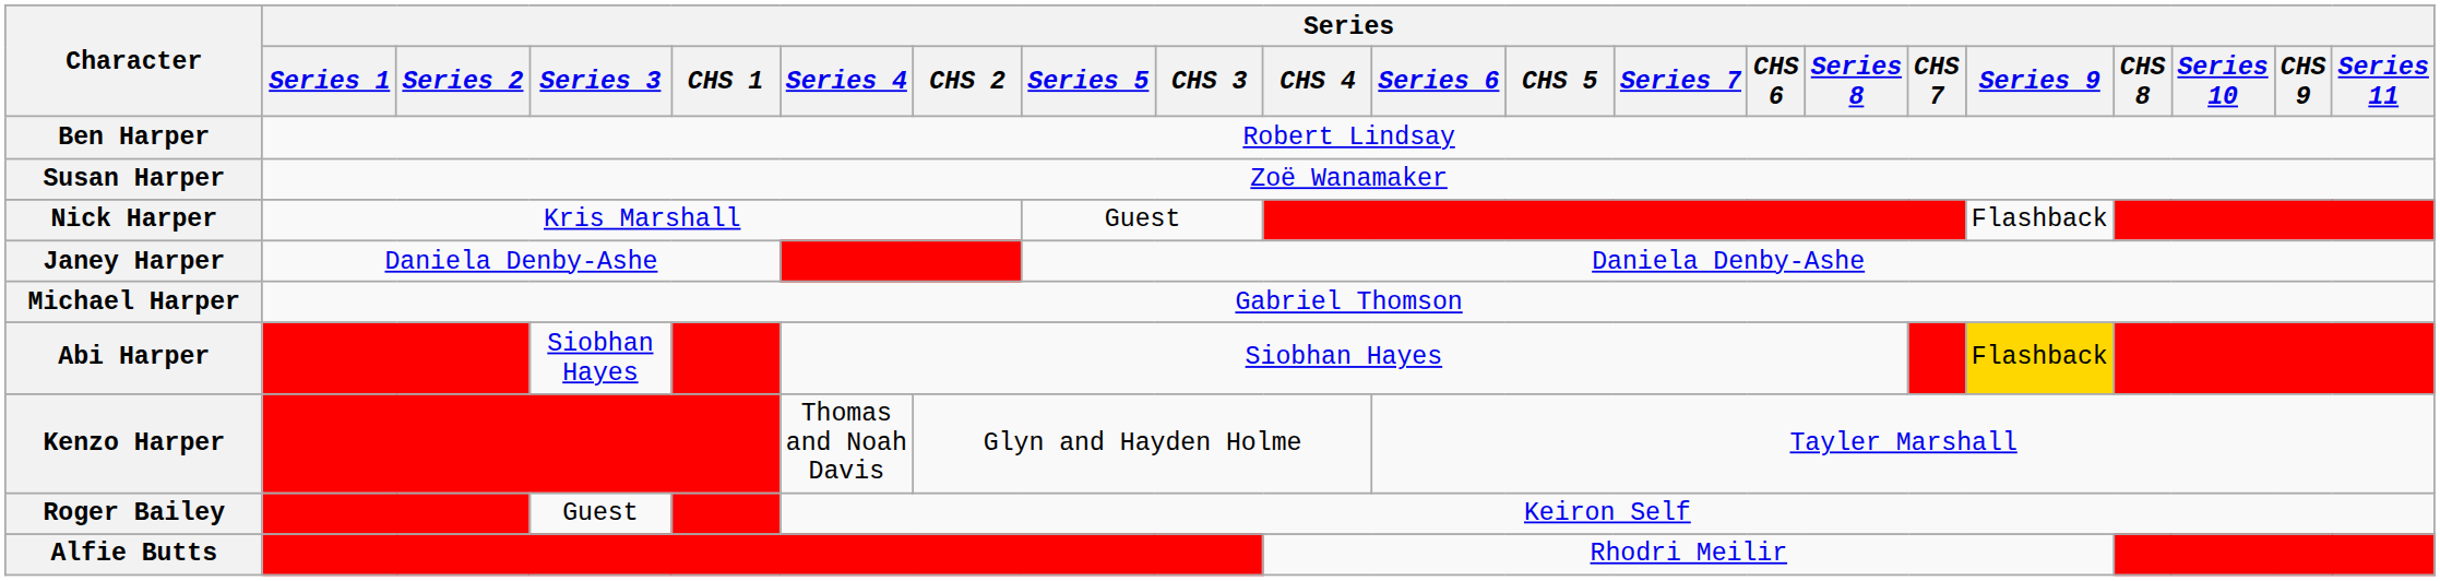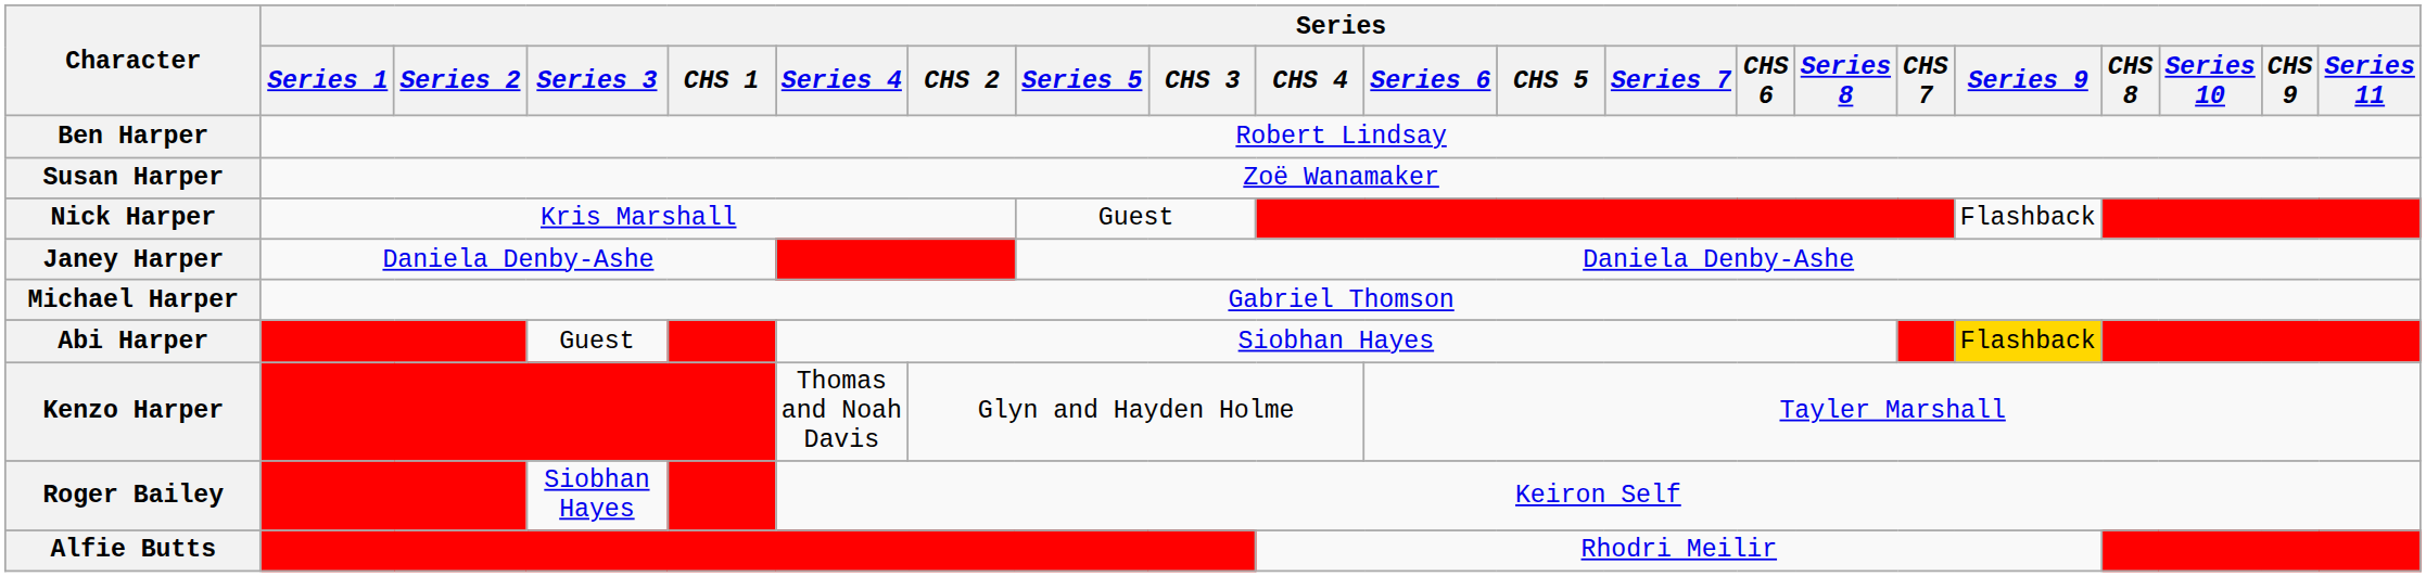Abi Harper | Series / Series 3: Siobhan Hayes -> Guest
Roger Bailey | Series / Series 3: Guest -> Siobhan Hayes
